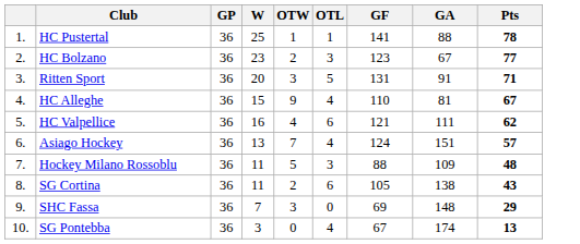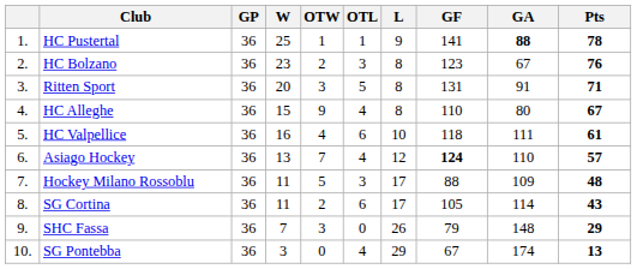+ column: L | 9 | 8 | 8 | 8 | 10 | 12 | 17 | 17 | 26 | 29
HC Pustertal | GA: normal -> bold
HC Bolzano | Pts: 77 -> 76
HC Alleghe | GA: 81 -> 80
HC Valpellice | GF: 121 -> 118
HC Valpellice | Pts: 62 -> 61
Asiago Hockey | GF: normal -> bold
Asiago Hockey | GA: 151 -> 110
SG Cortina | GA: 138 -> 114
SHC Fassa | GF: 69 -> 79
